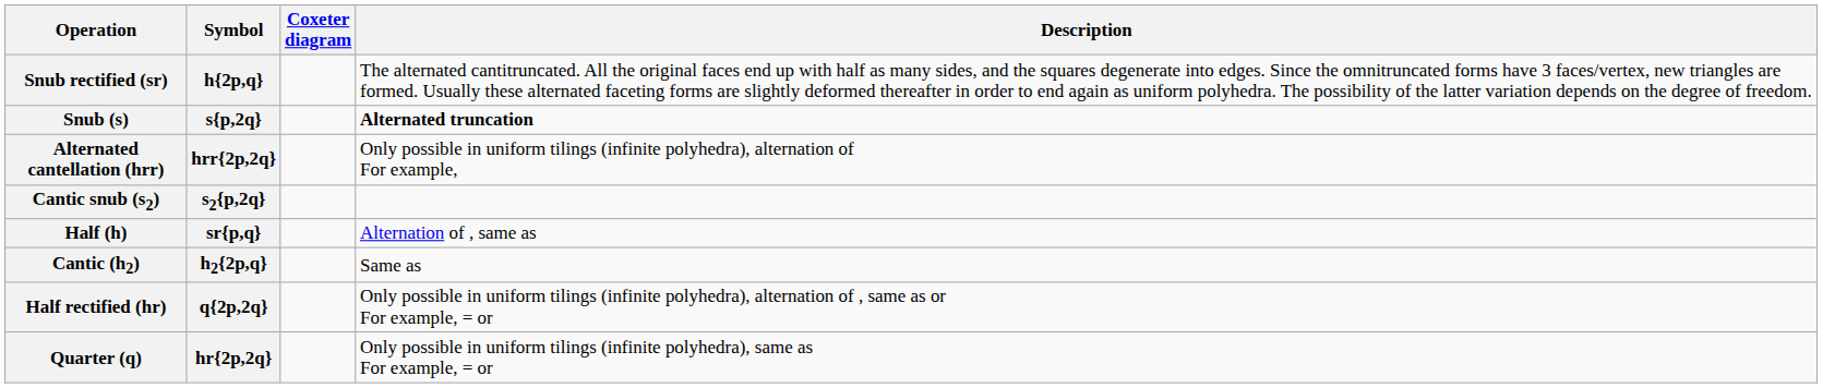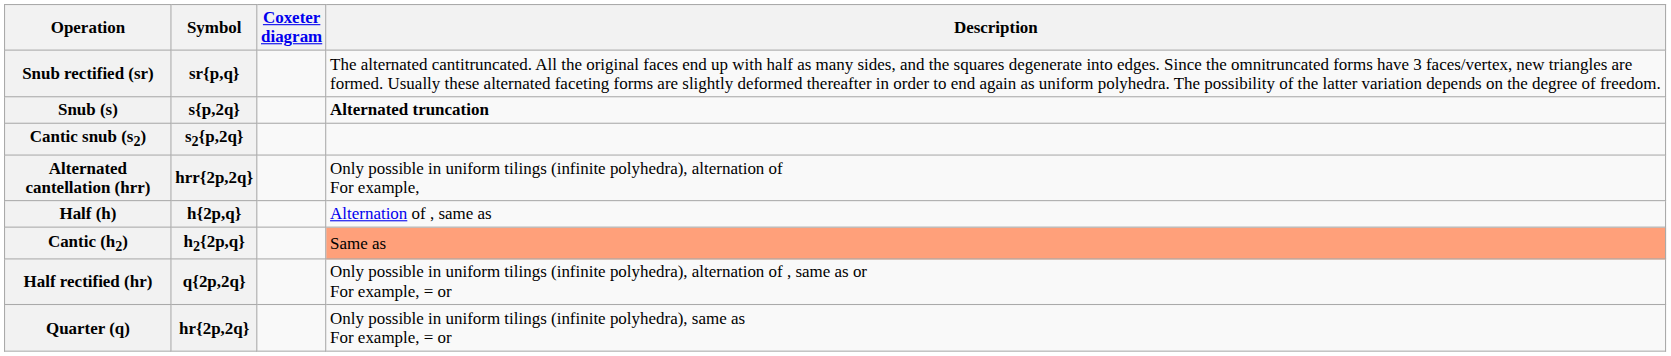Snub rectified (sr) | Symbol: h{2p,q} -> sr{p,q}
rows swapped: Cantic snub (s2) <-> Alternated cantellation (hrr)
Half (h) | Symbol: sr{p,q} -> h{2p,q}
Cantic (h2) | Description: no background -> lightsalmon background
